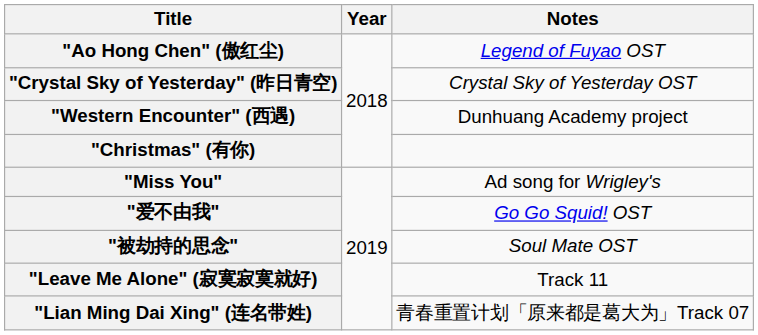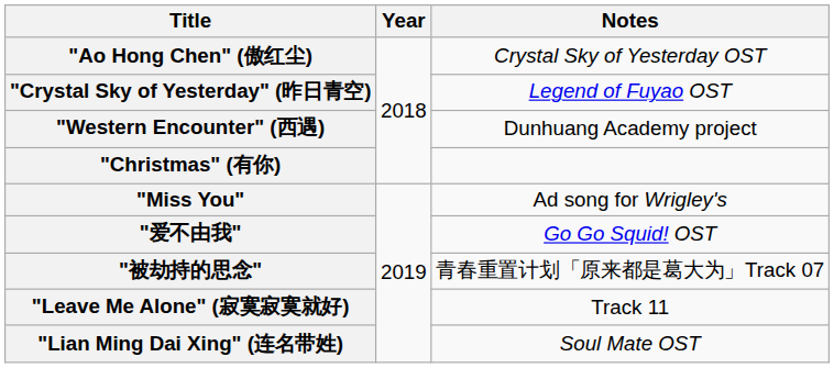"Ao Hong Chen" (傲红尘) | Notes: Legend of Fuyao OST -> Crystal Sky of Yesterday OST
"Crystal Sky of Yesterday" (昨日青空) | Notes: Crystal Sky of Yesterday OST -> Legend of Fuyao OST
"被劫持的思念" | Notes: Soul Mate OST -> 青春重置计划「原来都是葛大为」Track 07
"Lian Ming Dai Xing" (连名带姓) | Notes: 青春重置计划「原来都是葛大为」Track 07 -> Soul Mate OST
